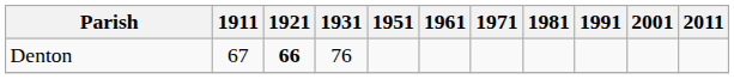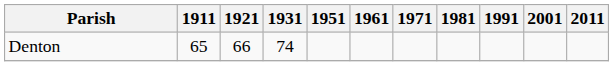Denton | 1911: 67 -> 65
Denton | 1921: bold -> normal
Denton | 1931: 76 -> 74
